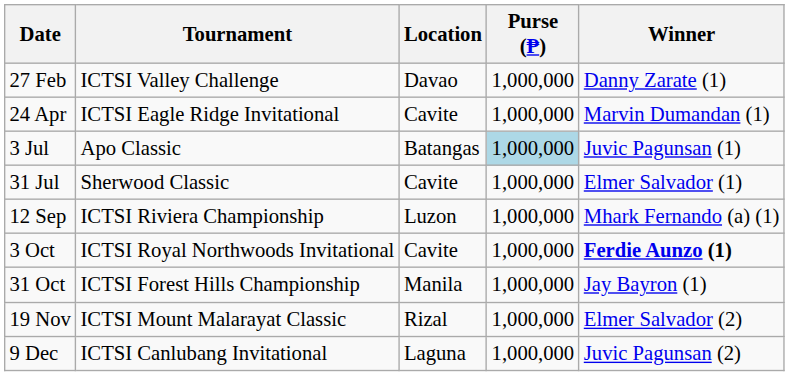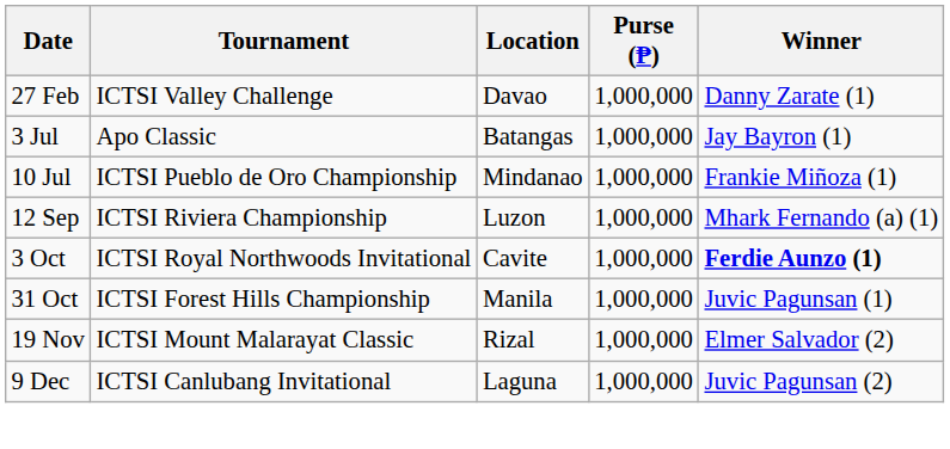- row: 24 Apr | ICTSI Eagle Ridge Invitational | Cavite | 1,000,000 | Marvin Dumandan (1)
3 Jul | Purse (₱): lightblue background -> no background
3 Jul | Winner: Juvic Pagunsan (1) -> Jay Bayron (1)
+ row: 10 Jul | ICTSI Pueblo de Oro Championship | Mindanao | 1,000,000 | Frankie Miñoza (1)
- row: 31 Jul | Sherwood Classic | Cavite | 1,000,000 | Elmer Salvador (1)
31 Oct | Winner: Jay Bayron (1) -> Juvic Pagunsan (1)
